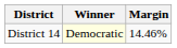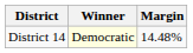District 14 | Margin: 14.46% -> 14.48%
